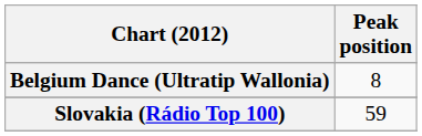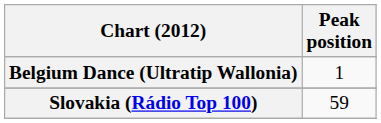Belgium Dance (Ultratip Wallonia) | Peak position: 8 -> 1
